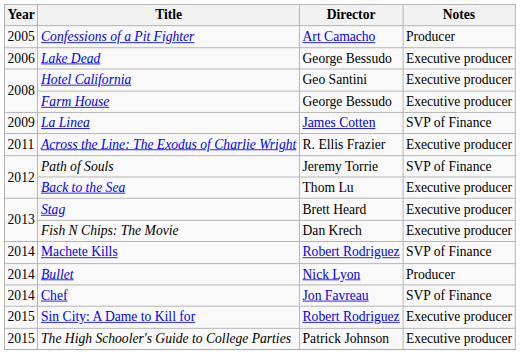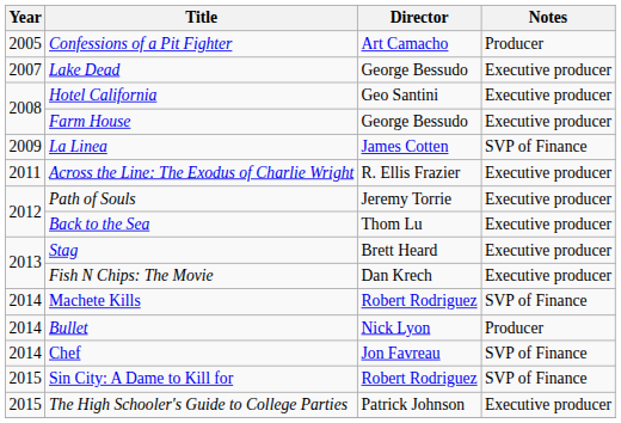Lake Dead | Year: 2006 -> 2007
Path of Souls | Notes: SVP of Finance -> Executive producer
Sin City: A Dame to Kill for | Notes: Executive producer -> SVP of Finance
